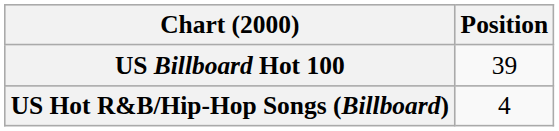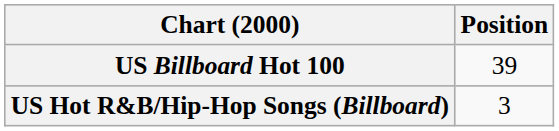US Hot R&B/Hip-Hop Songs (Billboard) | Position: 4 -> 3
